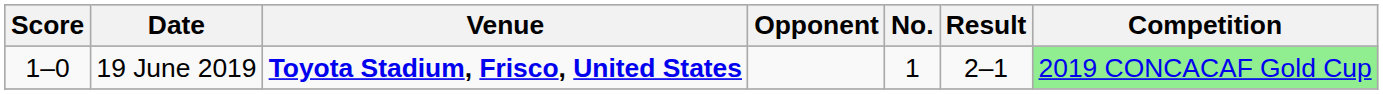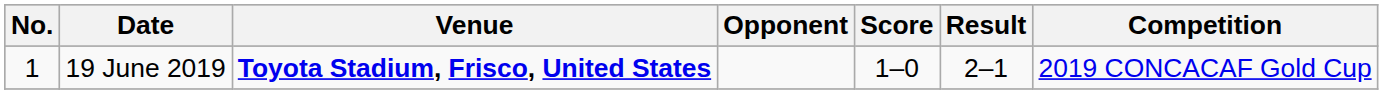columns swapped: No. <-> Score
19 June 2019 | Competition: lightgreen background -> no background
